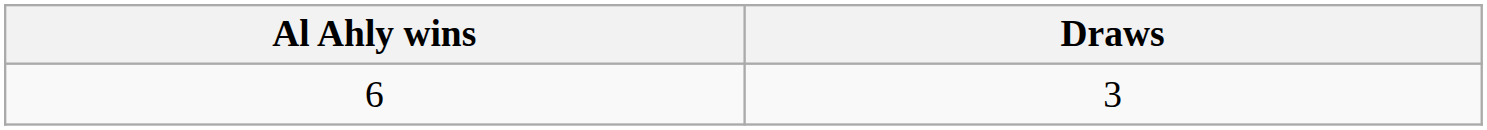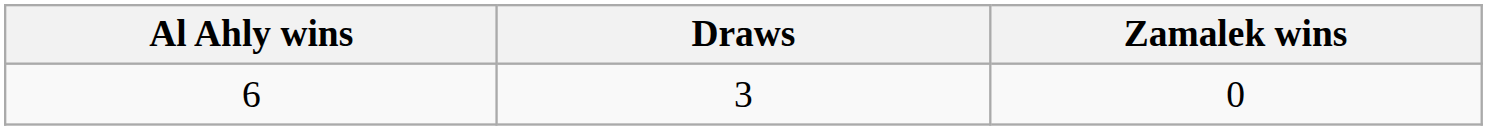+ column: Zamalek wins | 0
